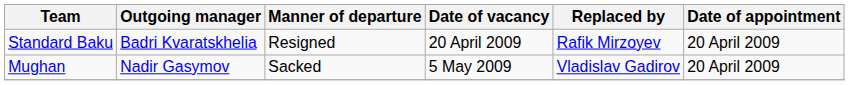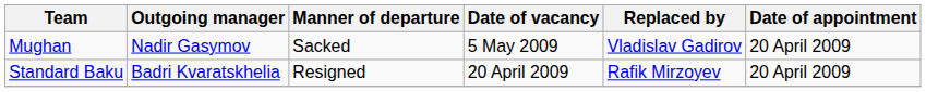rows swapped: Standard Baku <-> Mughan
